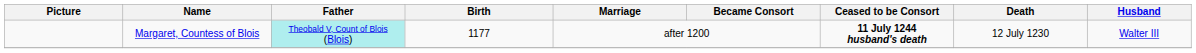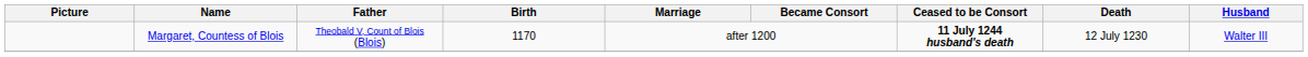Margaret, Countess of Blois | Father: paleturquoise background -> no background
Margaret, Countess of Blois | Birth: 1177 -> 1170
